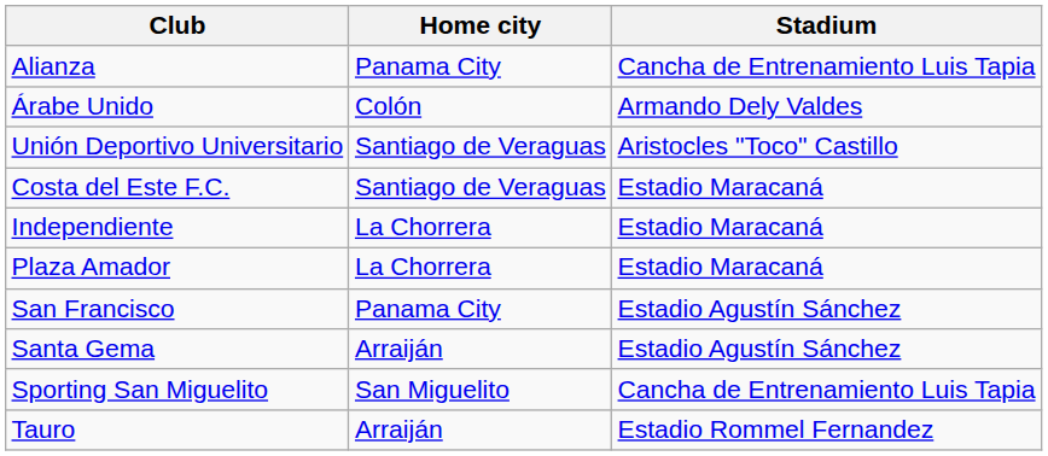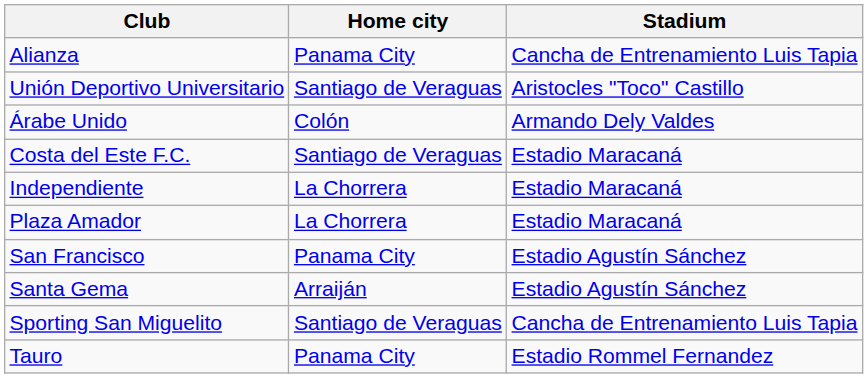rows swapped: Árabe Unido <-> Unión Deportivo Universitario
Sporting San Miguelito | Home city: San Miguelito -> Santiago de Veraguas
Tauro | Home city: Arraiján -> Panama City
